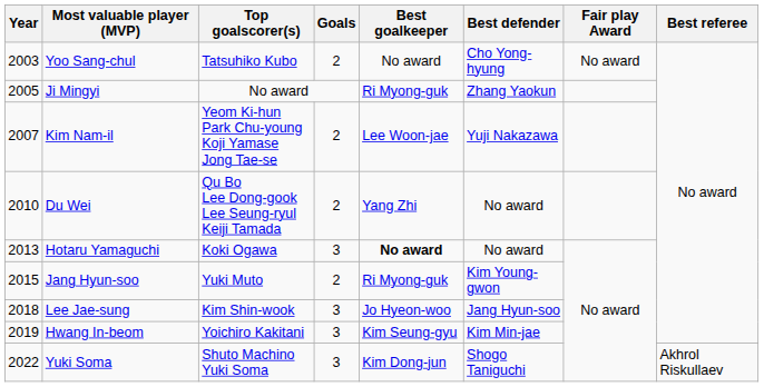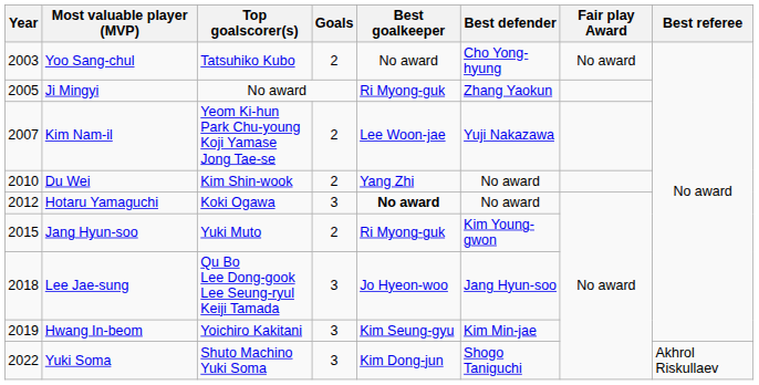Du Wei | Top goalscorer(s): Qu Bo Lee Dong-gook Lee Seung-ryul Keiji Tamada -> Kim Shin-wook
Hotaru Yamaguchi | Year: 2013 -> 2012
Lee Jae-sung | Top goalscorer(s): Kim Shin-wook -> Qu Bo Lee Dong-gook Lee Seung-ryul Keiji Tamada
